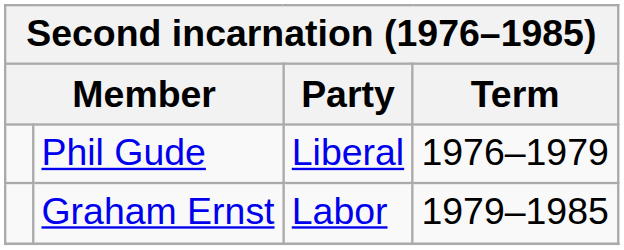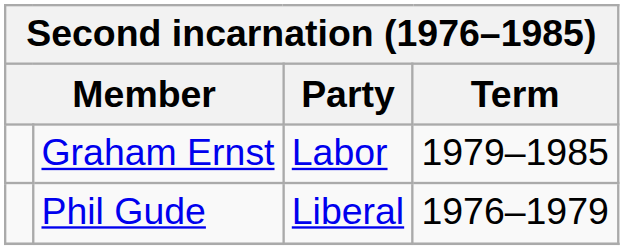rows swapped: Phil Gude <-> Graham Ernst
